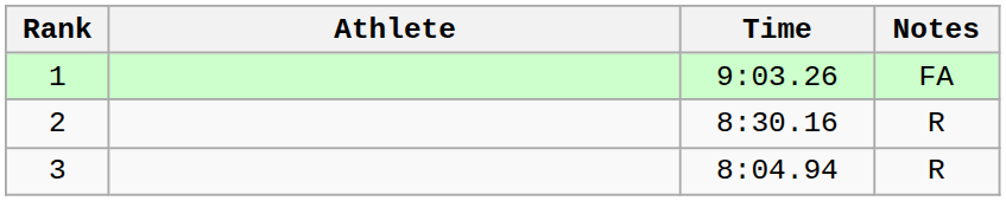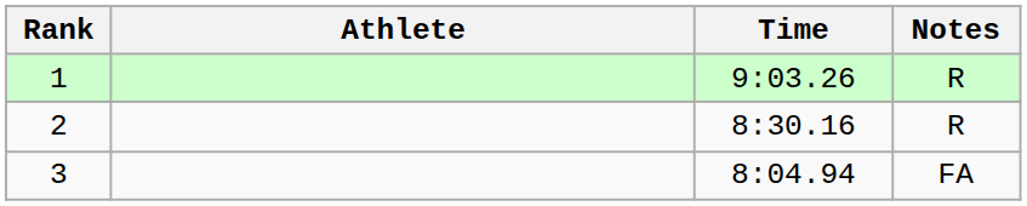1 | Notes: FA -> R
3 | Notes: R -> FA
